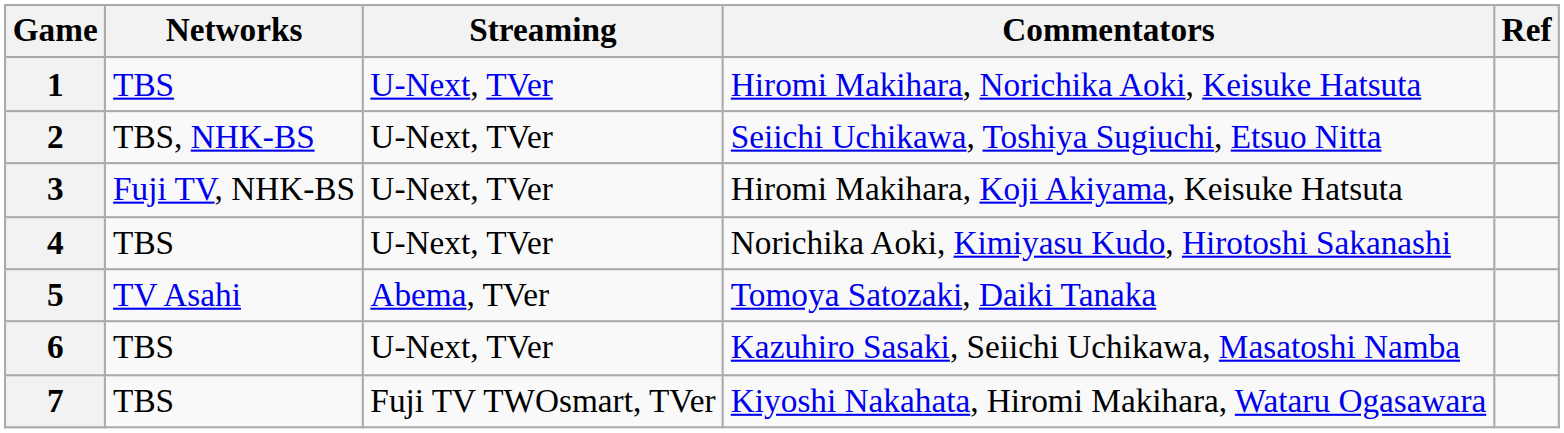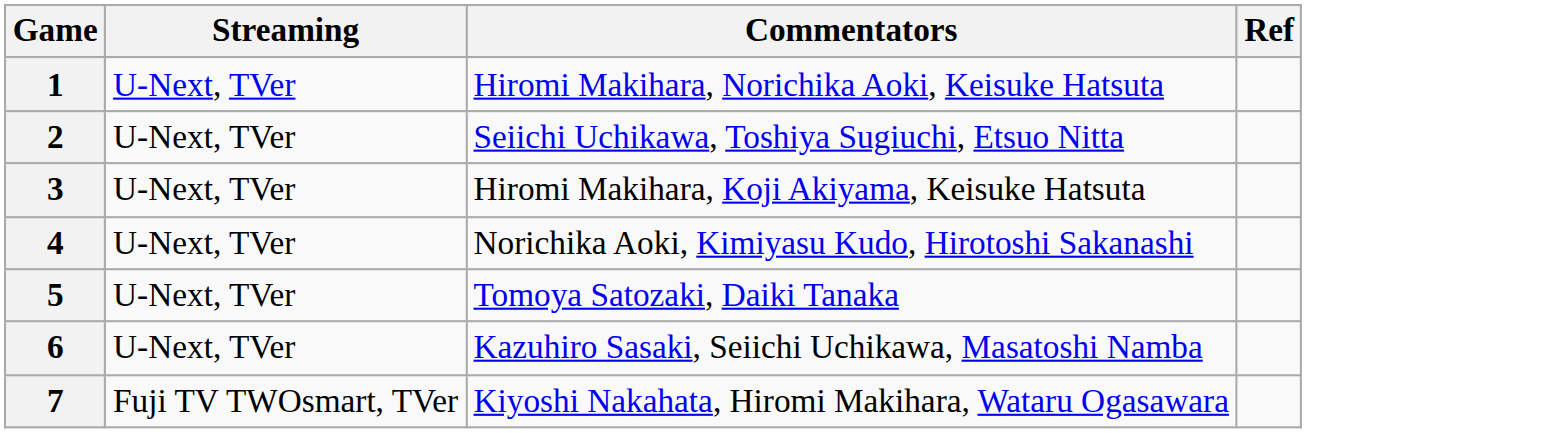- column: Networks | TBS | TBS, NHK-BS | Fuji TV, NHK-BS | TBS | TV Asahi | TBS | TBS
5 | Streaming: Abema, TVer -> U-Next, TVer
